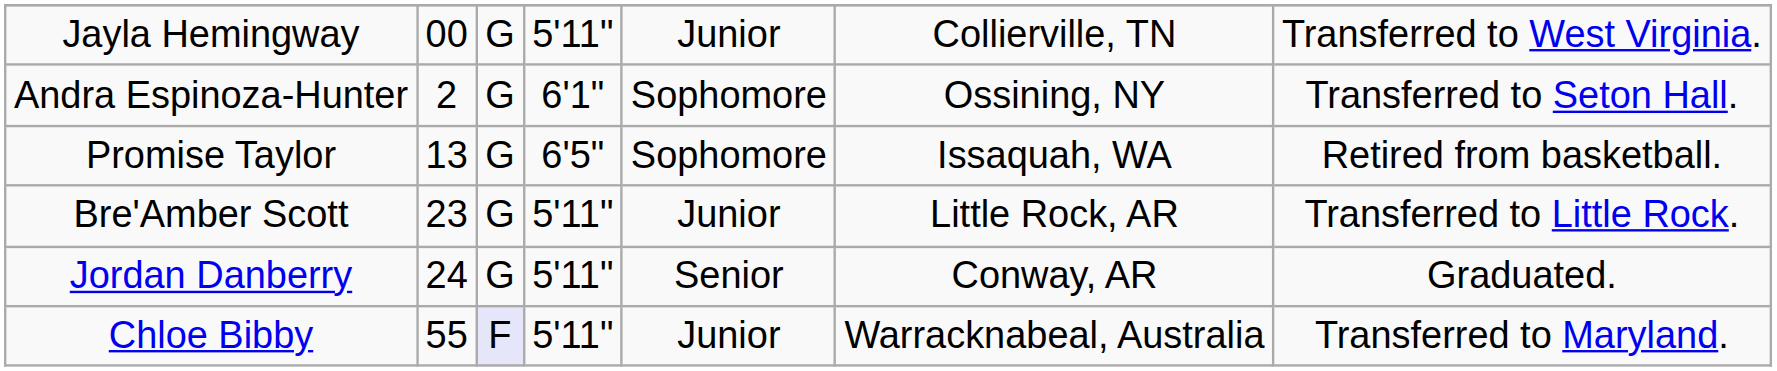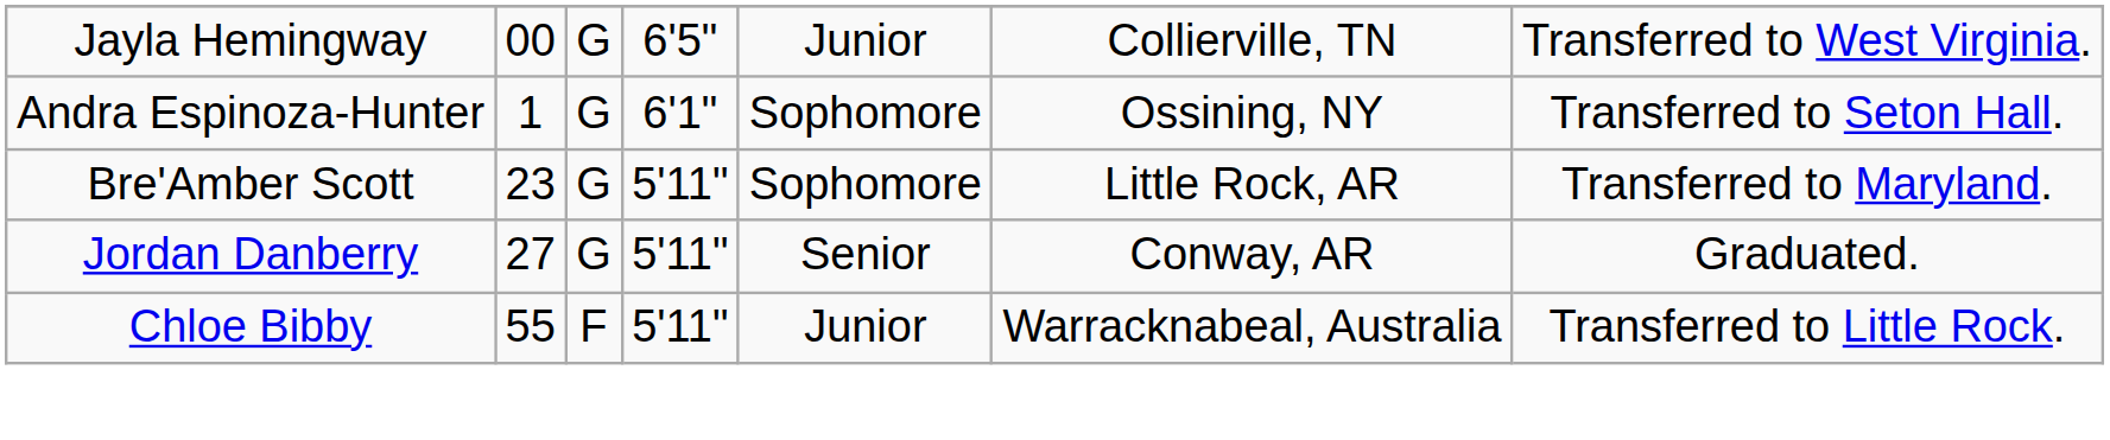Jayla Hemingway | column 4: 5'11" -> 6'5"
Andra Espinoza-Hunter | column 2: 2 -> 1
- row: Promise Taylor | 13 | G | 6'5" | Sophomore | Issaquah, WA | Retired from basketball.
Bre'Amber Scott | column 5: Junior -> Sophomore
Bre'Amber Scott | column 7: Transferred to Little Rock. -> Transferred to Maryland.
Jordan Danberry | column 2: 24 -> 27
Chloe Bibby | column 3: lavender background -> no background
Chloe Bibby | column 7: Transferred to Maryland. -> Transferred to Little Rock.
